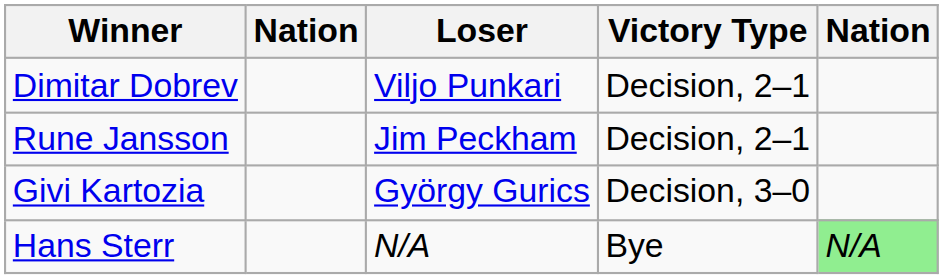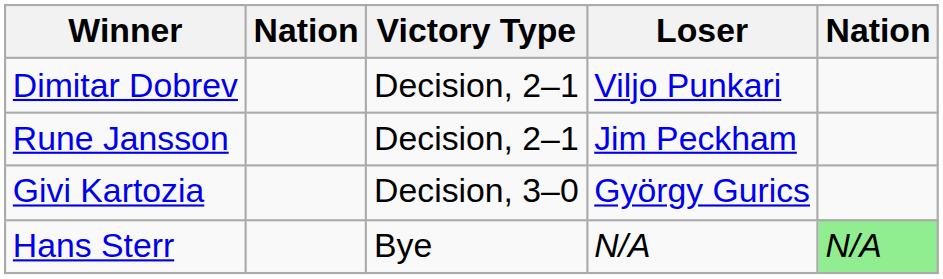columns swapped: Victory Type <-> Loser
